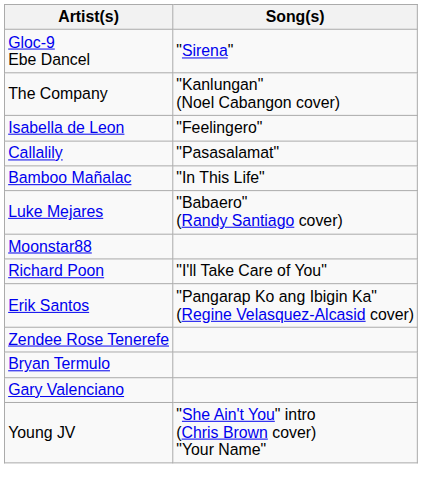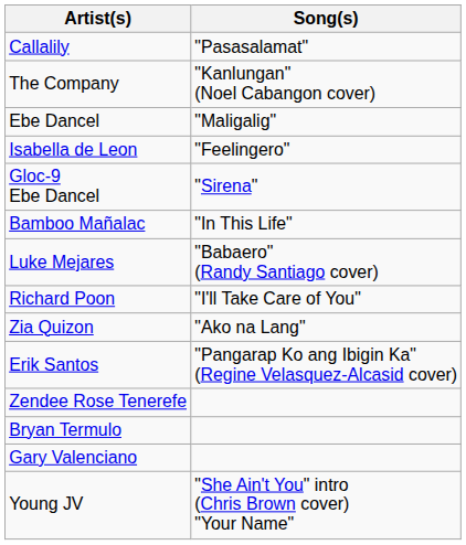rows swapped: Callalily <-> Gloc-9 Ebe Dancel
+ row: Ebe Dancel | "Maligalig"
- row: Moonstar88
+ row: Zia Quizon | "Ako na Lang"
